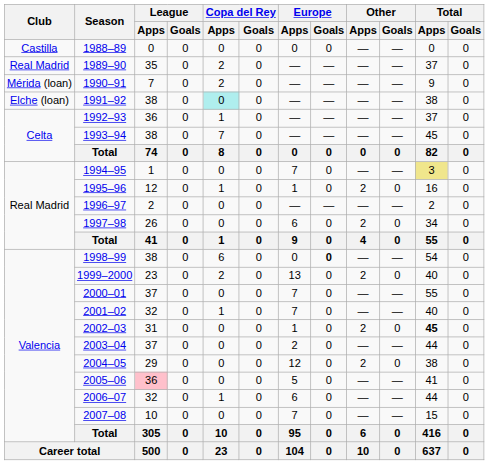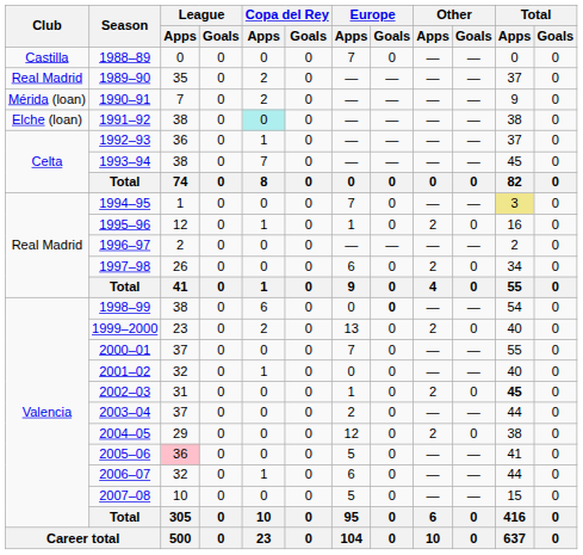1988–89 | Europe / Apps: 0 -> 7
2001–02 | Europe / Apps: 7 -> 0
2007–08 | Europe / Apps: 7 -> 5
